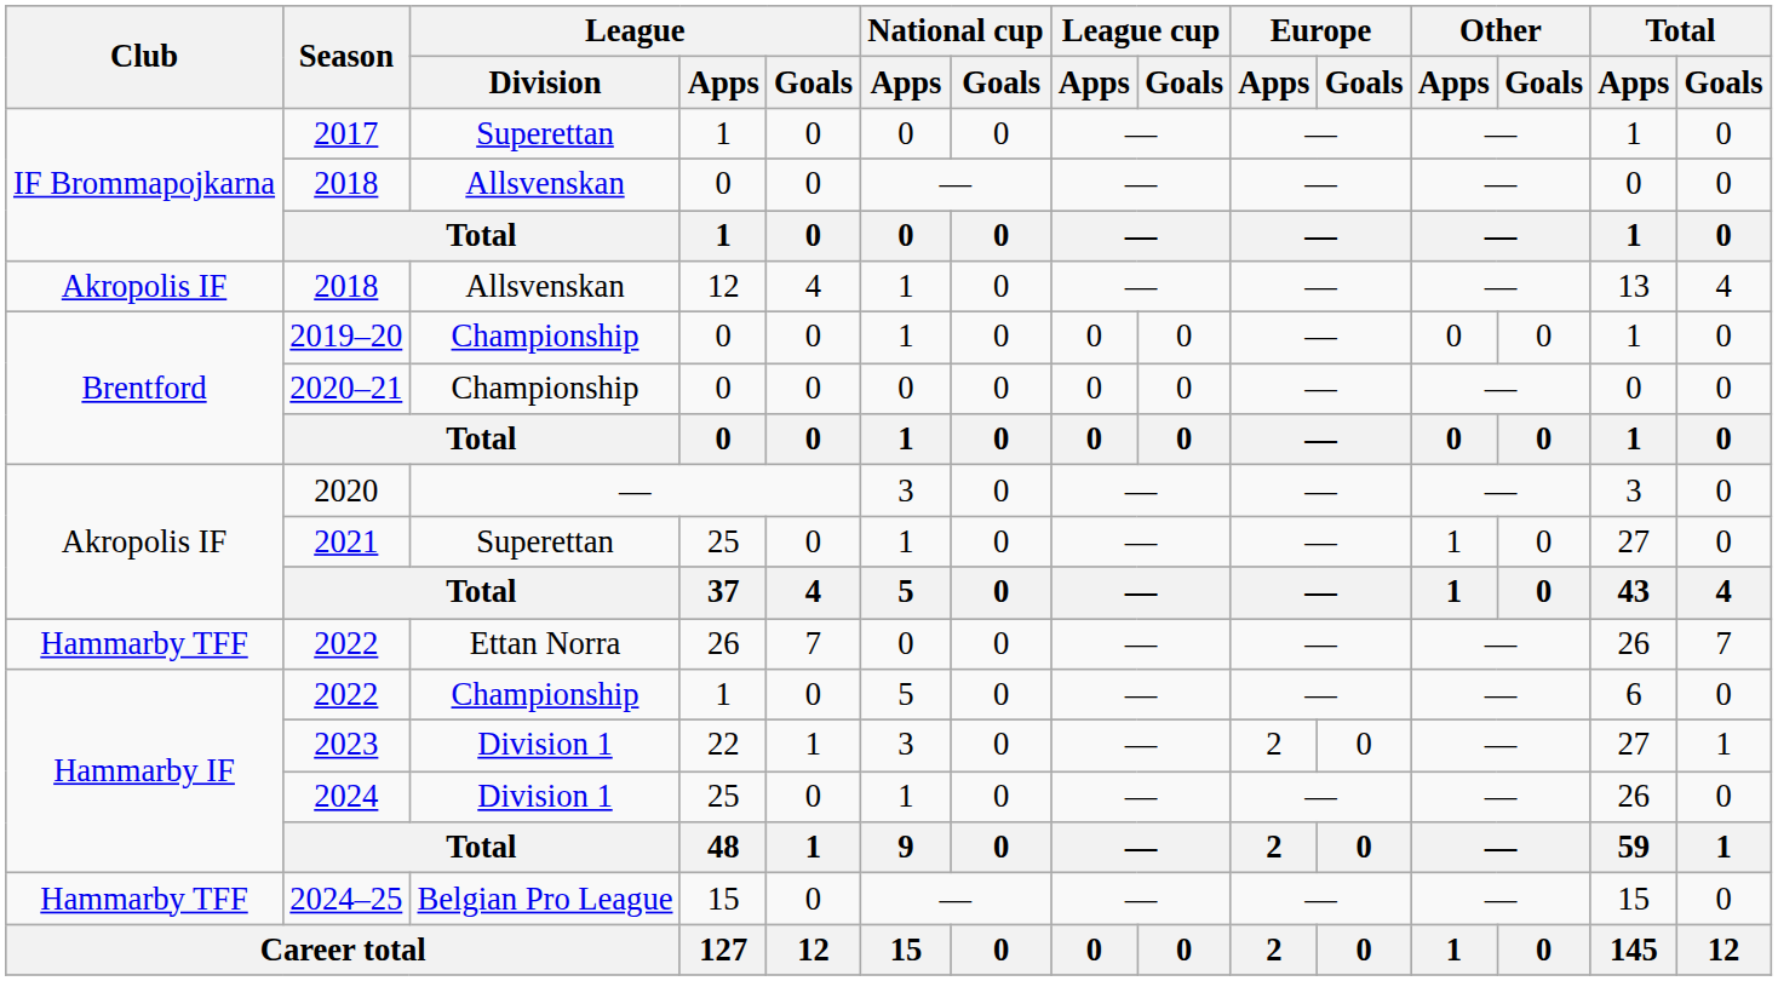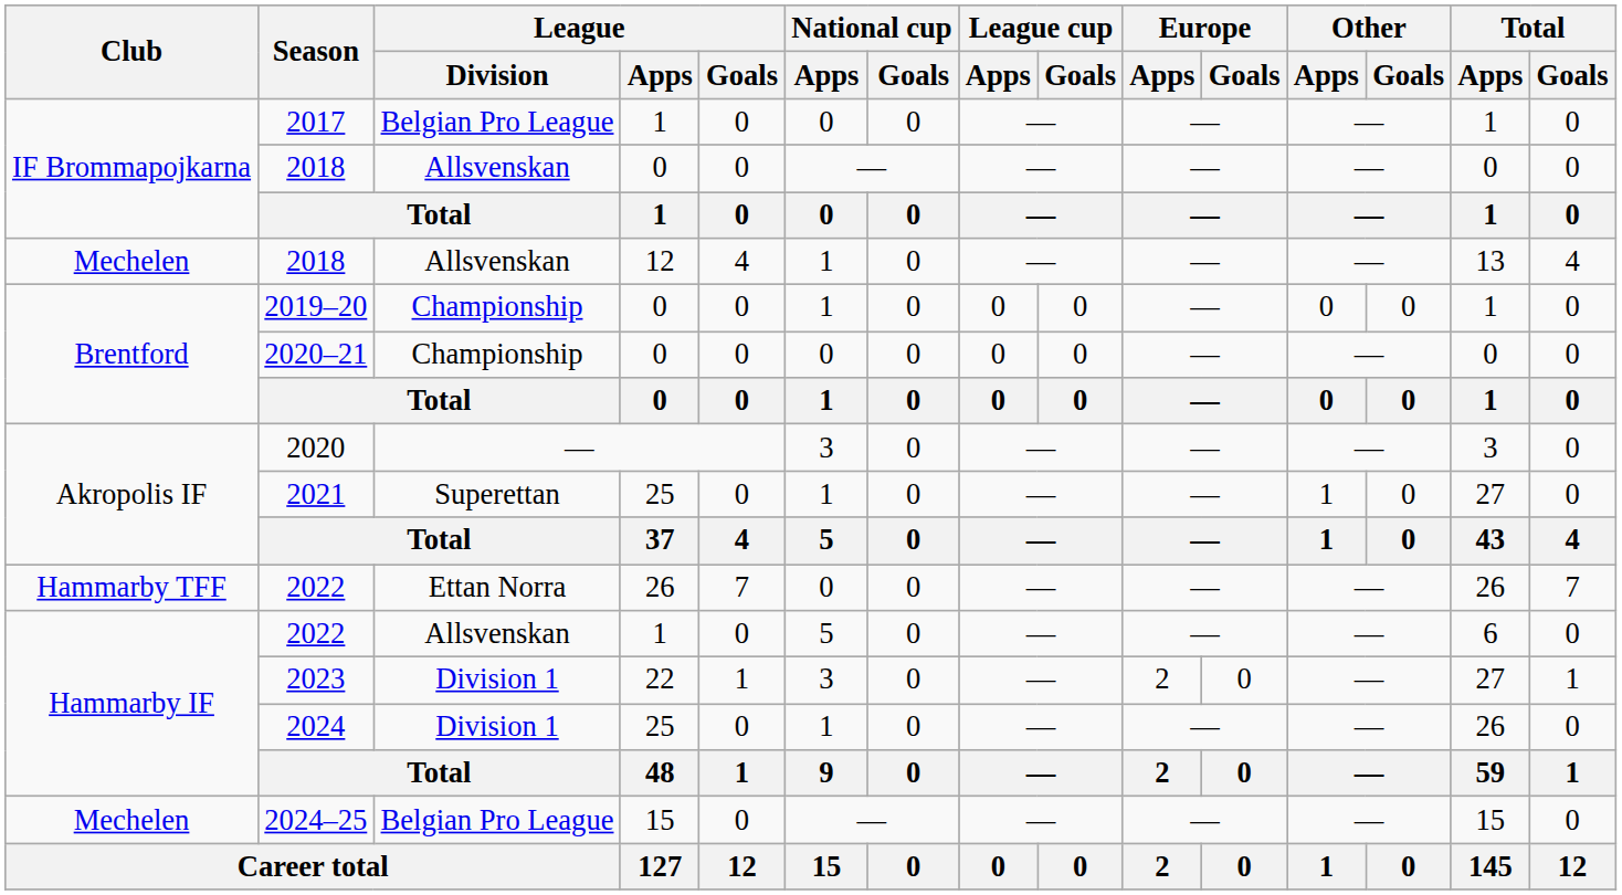2017 | League / Division: Superettan -> Belgian Pro League
2018 / 12 | Club: Akropolis IF -> Mechelen
2022 / 1 | League / Division: Championship -> Allsvenskan
2024–25 | Club: Hammarby TFF -> Mechelen
